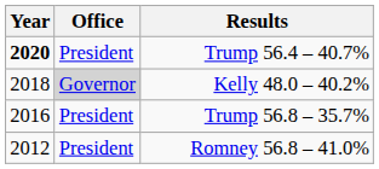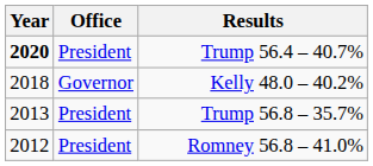Kelly 48.0 – 40.2% | Office: lightgrey background -> no background
Trump 56.8 – 35.7% | Year: 2016 -> 2013
